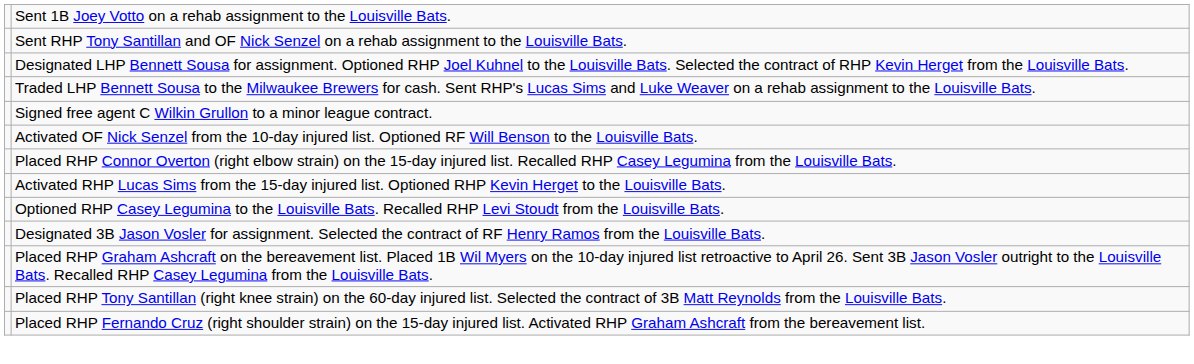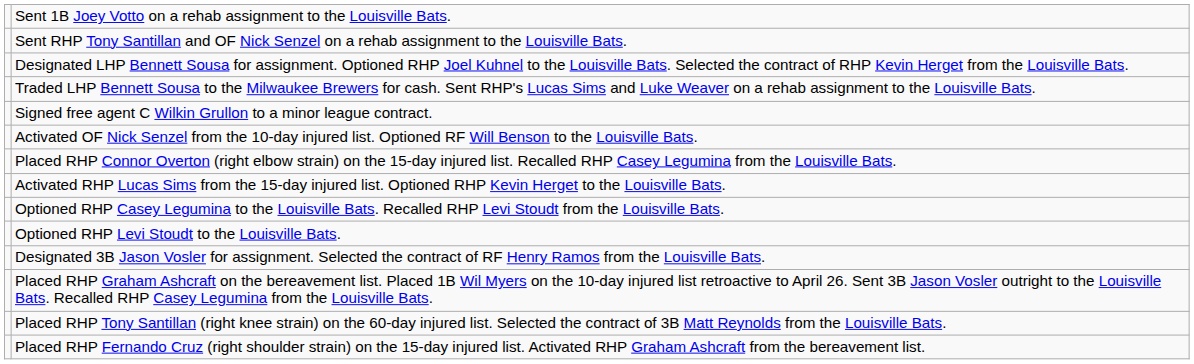+ row: Optioned RHP Levi Stoudt to the Louisville Bats.
